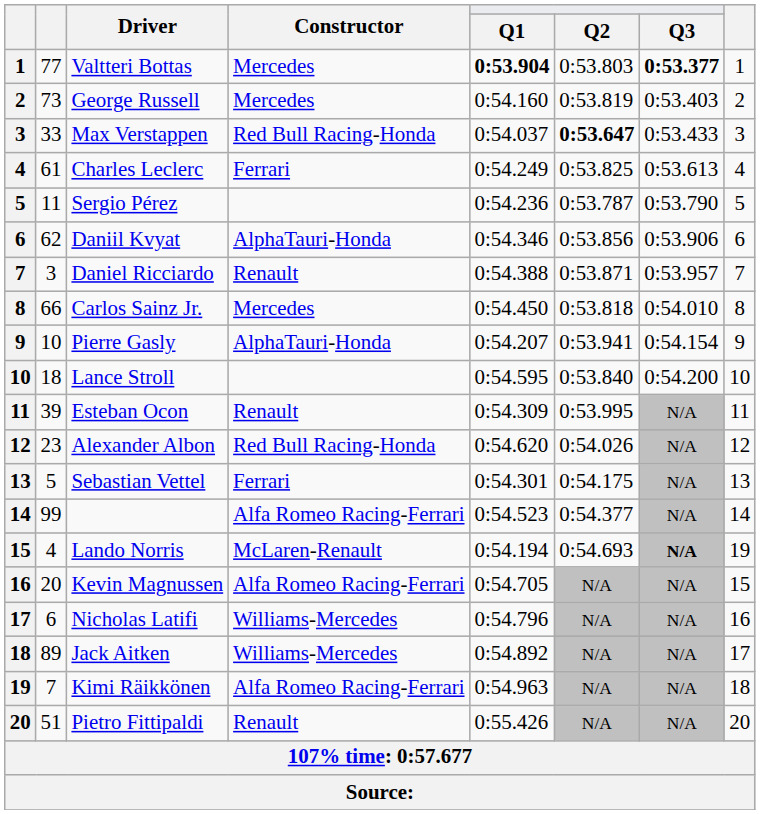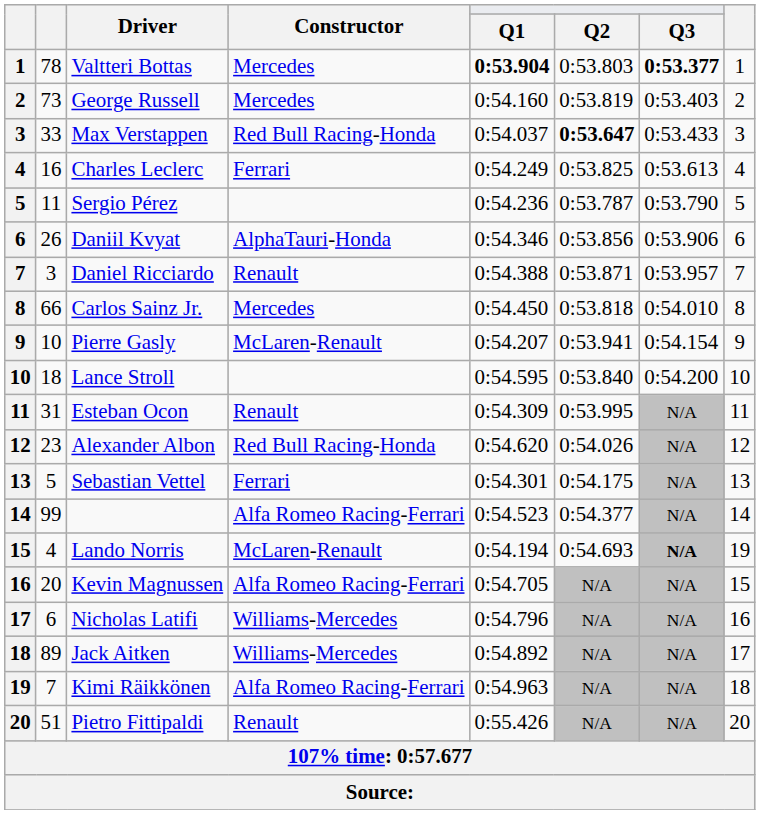Valtteri Bottas | column 2: 77 -> 78
Charles Leclerc | column 2: 61 -> 16
Daniil Kvyat | column 2: 62 -> 26
Pierre Gasly | Constructor: AlphaTauri-Honda -> McLaren-Renault
Esteban Ocon | column 2: 39 -> 31
